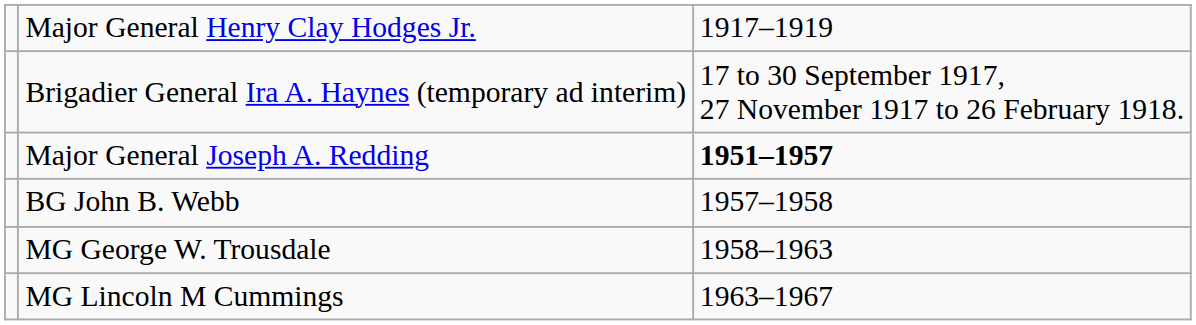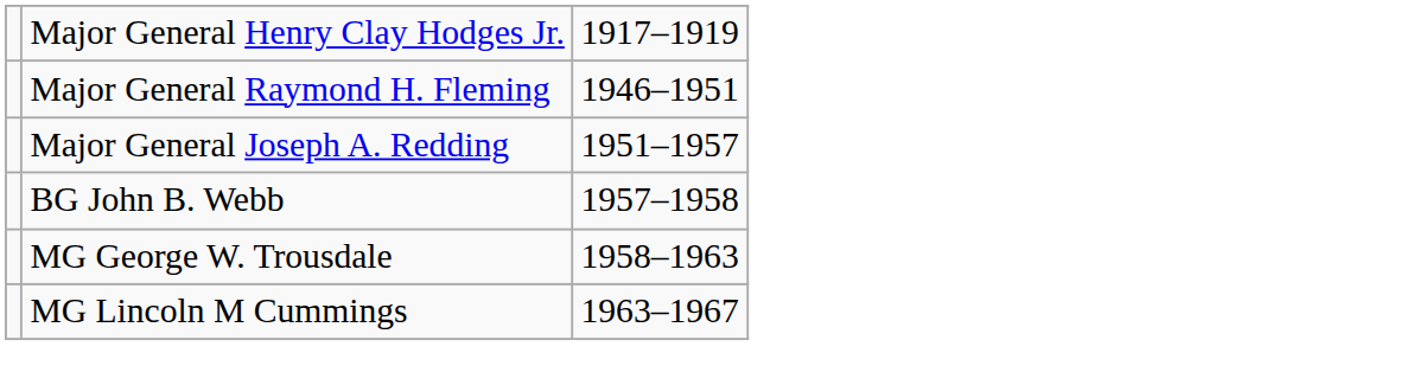- row: Brigadier General Ira A. Haynes (temporary ad interim) | 17 to 30 September 1917, 27 November 1917 to 26 February 1918.
+ row: Major General Raymond H. Fleming | 1946–1951
Major General Joseph A. Redding | column 3: bold -> normal
